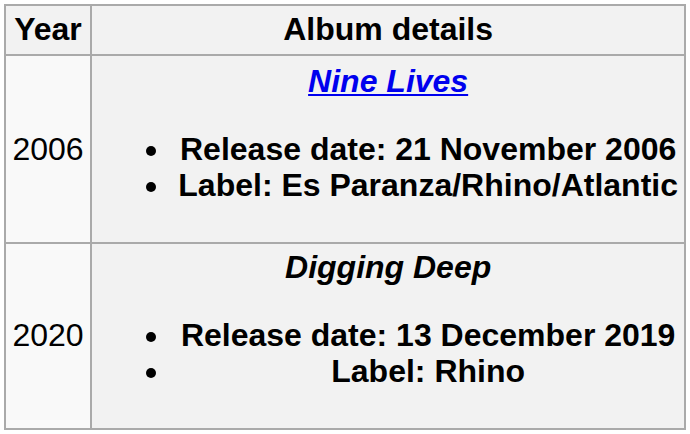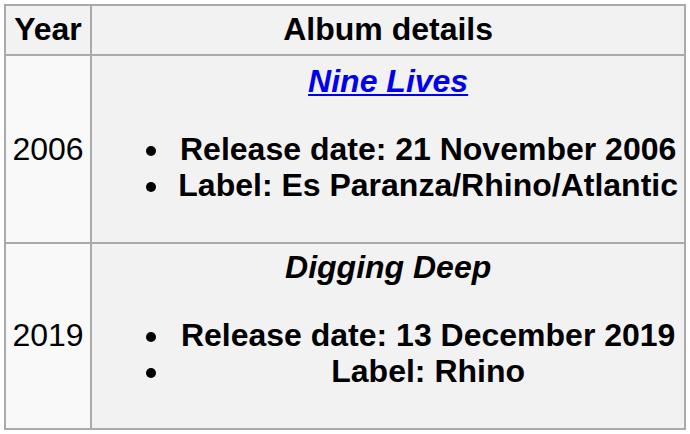Digging Deep Release date: 13 December 2019 Label: Rhino | Year: 2020 -> 2019
